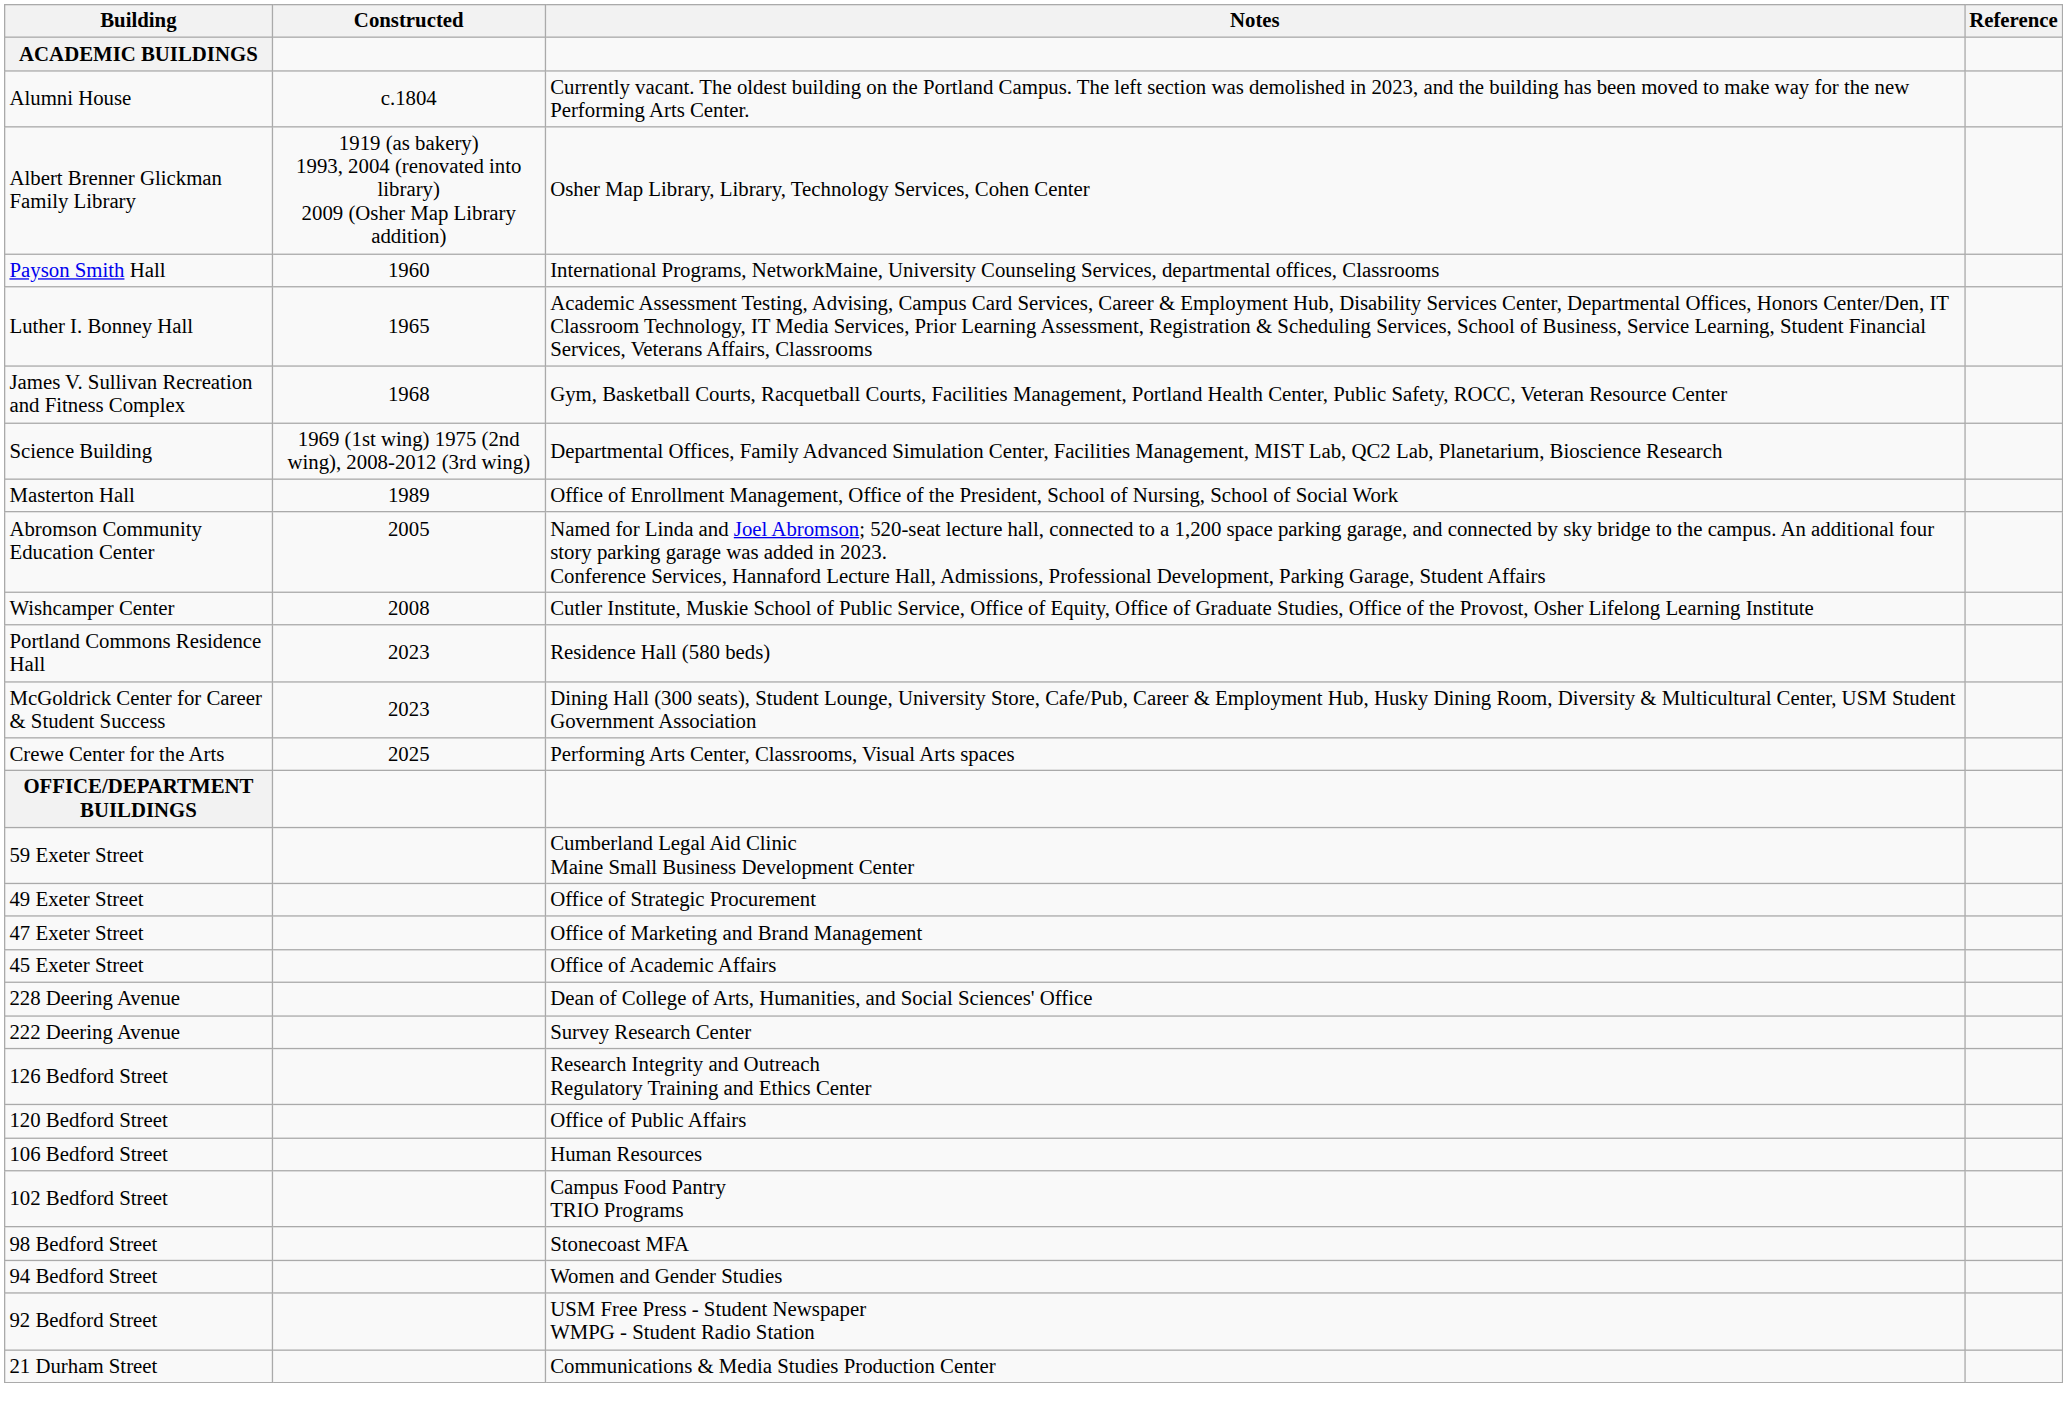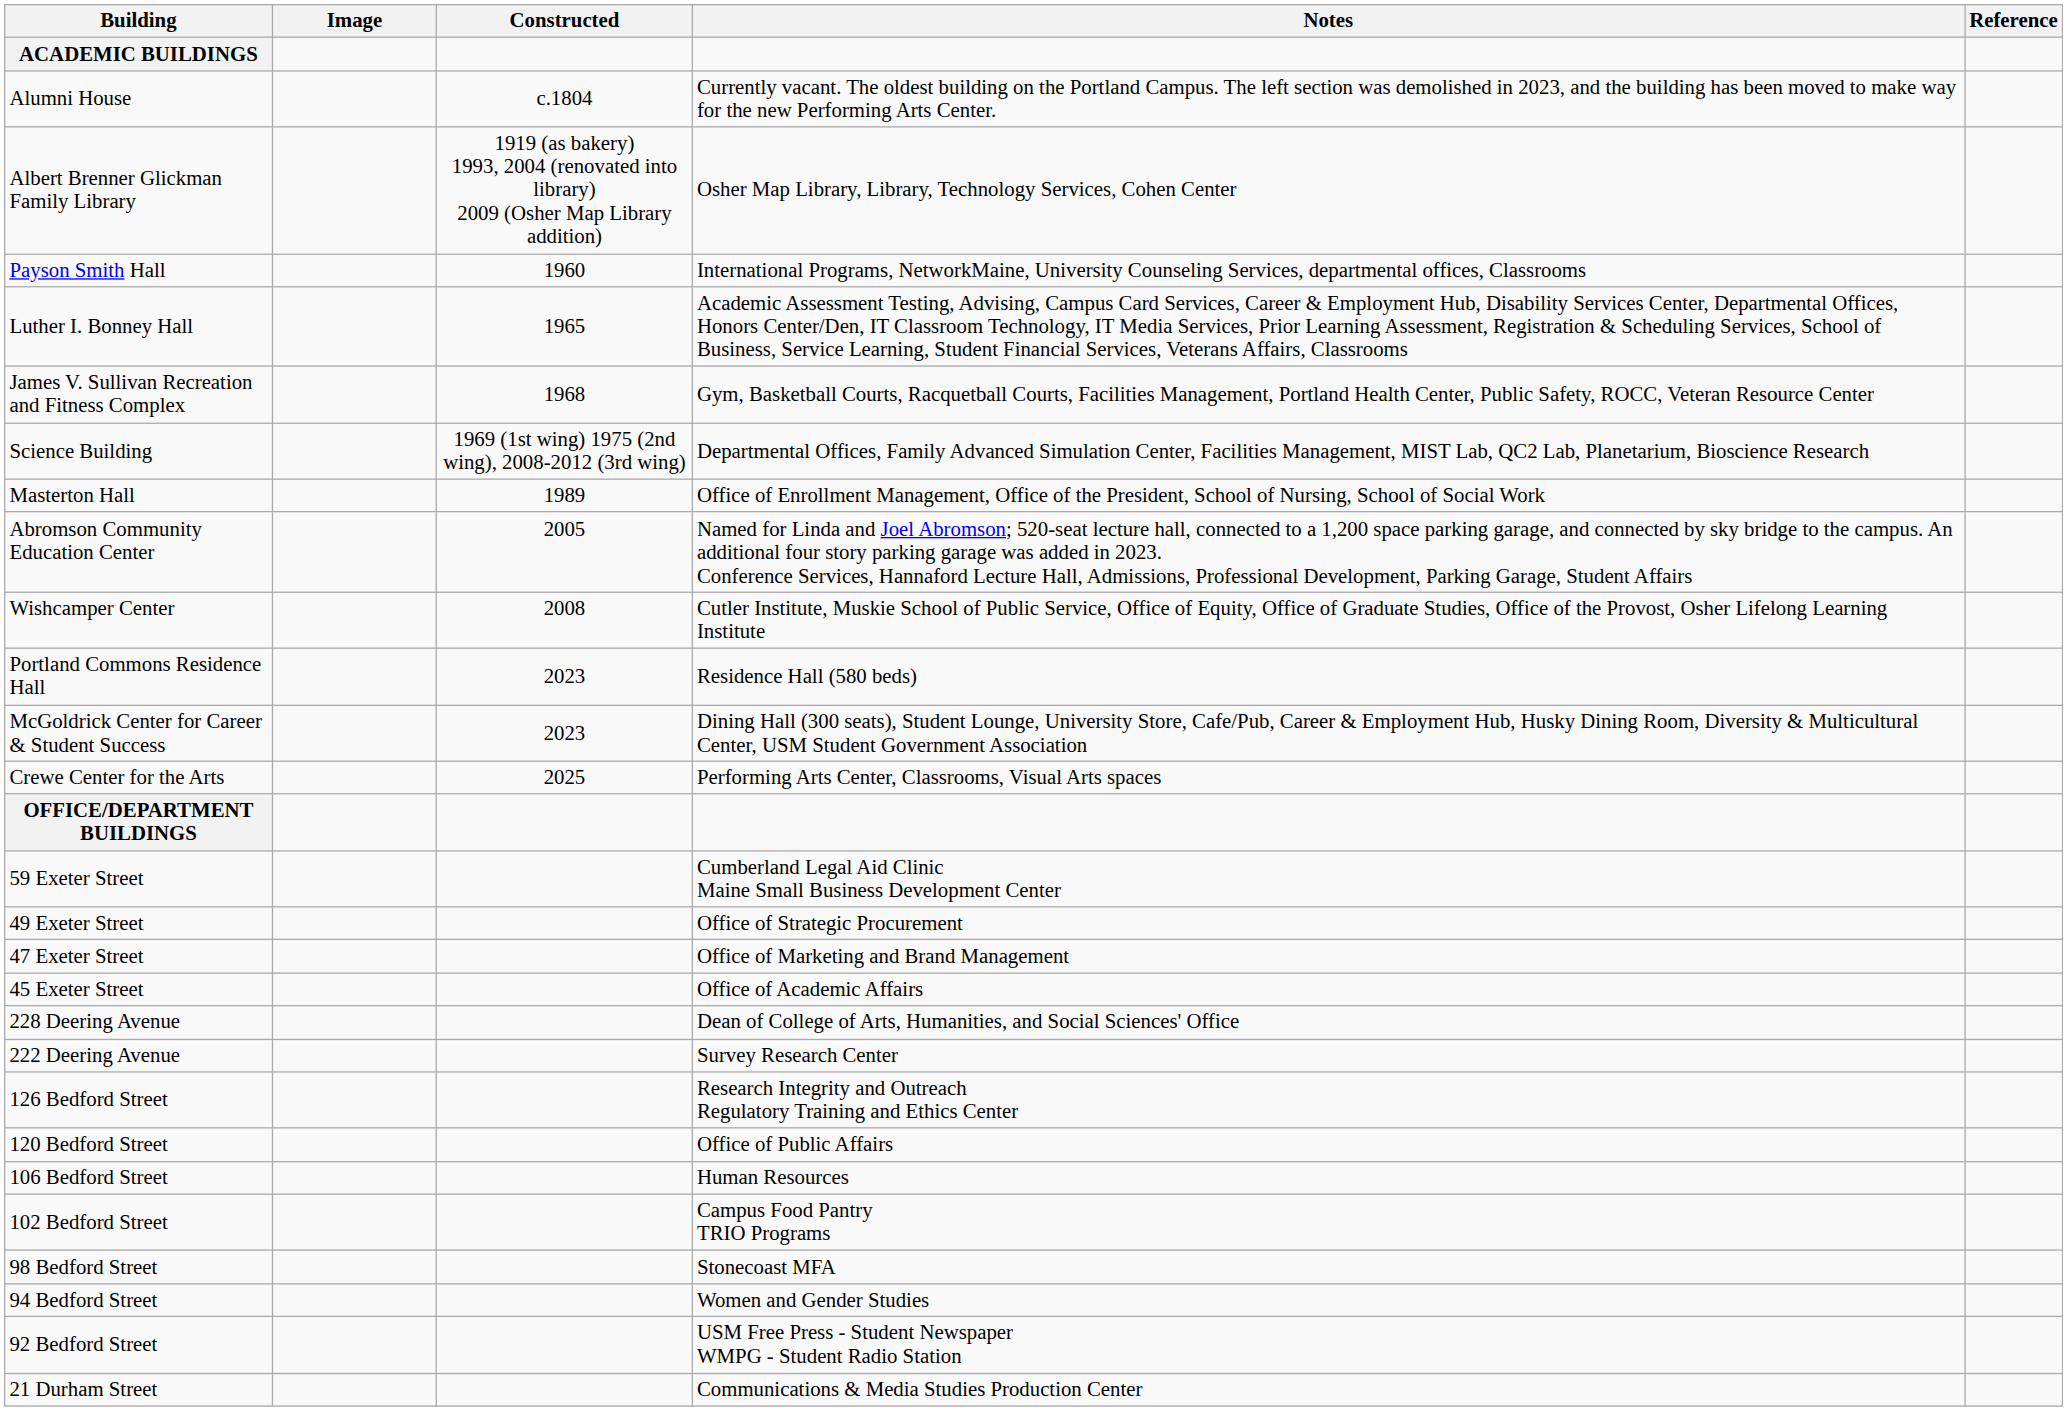+ column: Image
